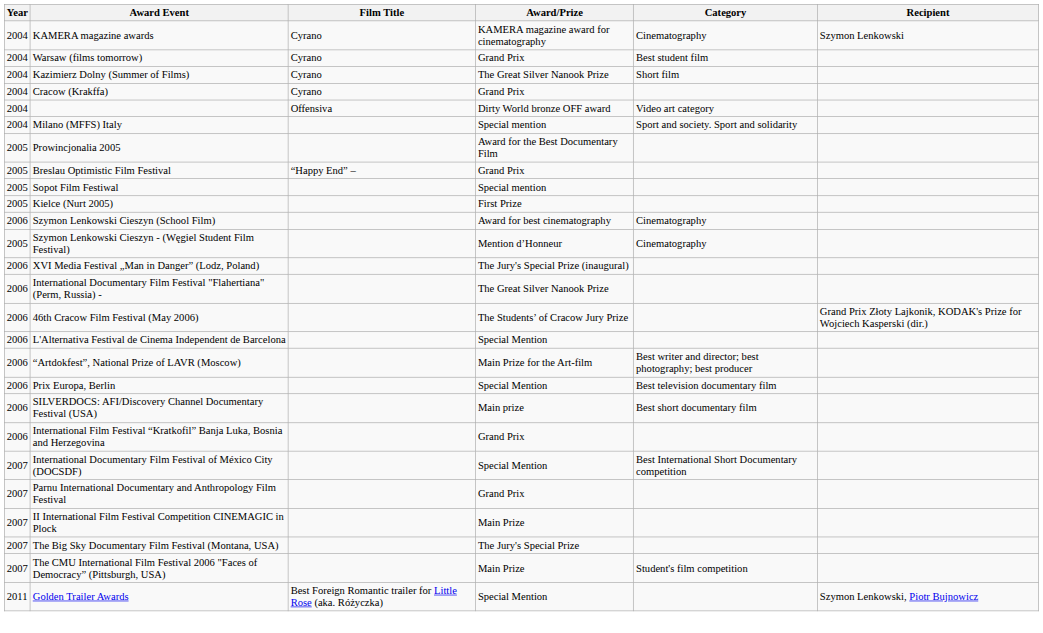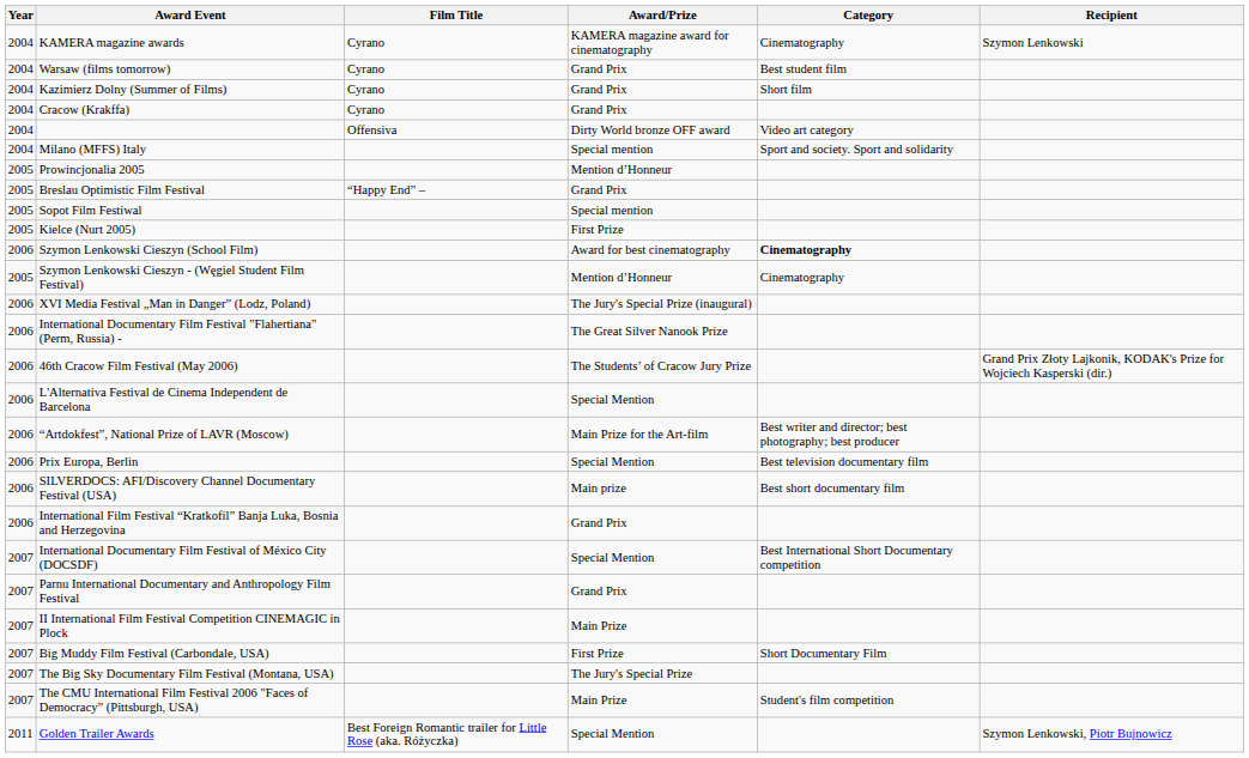Kazimierz Dolny (Summer of Films) | Award/Prize: The Great Silver Nanook Prize -> Grand Prix
Prowincjonalia 2005 | Award/Prize: Award for the Best Documentary Film -> Mention d’Honneur
Szymon Lenkowski Cieszyn (School Film) | Category: normal -> bold
+ row: 2007 | Big Muddy Film Festival (Carbondale, USA) | First Prize | Short Documentary Film
